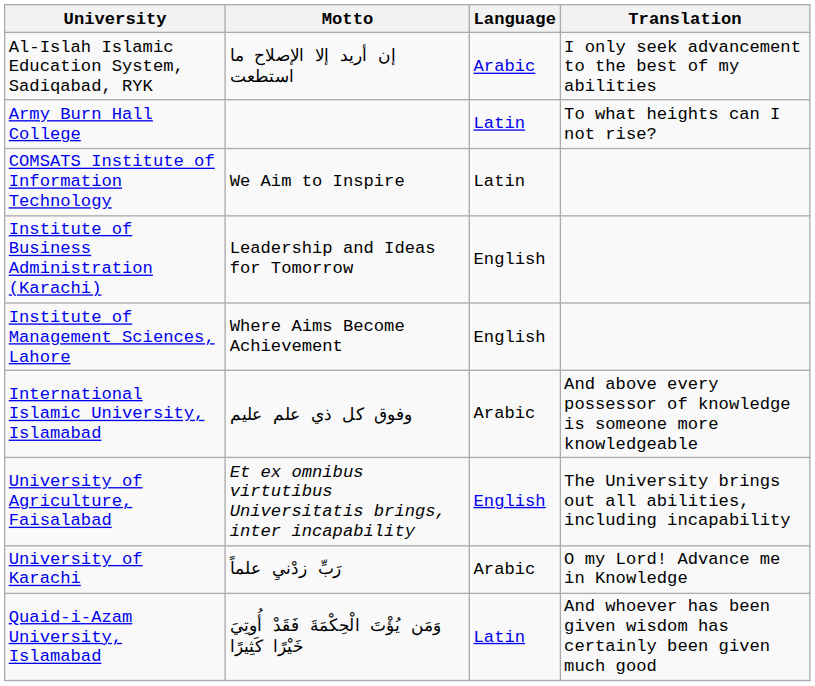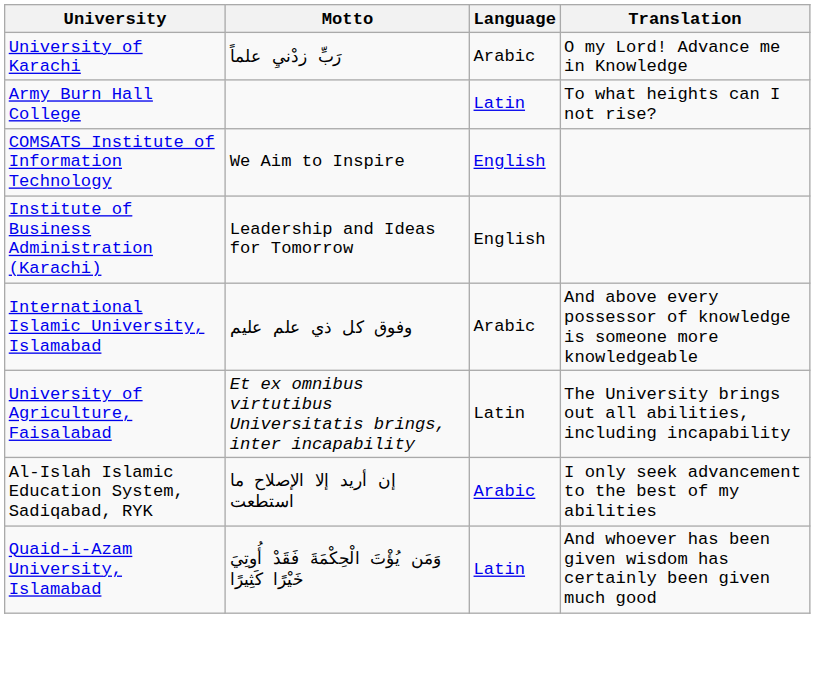rows swapped: Al-Islah Islamic Education System, Sadiqabad, RYK <-> University of Karachi
COMSATS Institute of Information Technology | Language: Latin -> English
- row: Institute of Management Sciences, Lahore | Where Aims Become Achievement | English
University of Agriculture, Faisalabad | Language: English -> Latin
